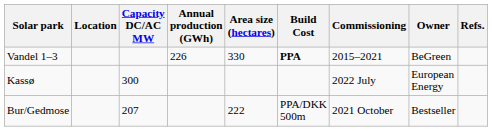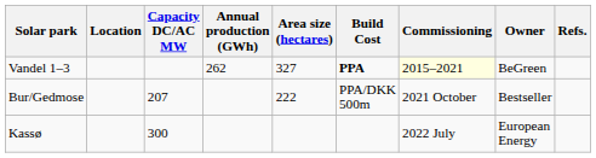Vandel 1–3 | Annual production (GWh): 226 -> 262
Vandel 1–3 | Area size (hectares): 330 -> 327
Vandel 1–3 | Commissioning: no background -> lightyellow background
rows swapped: Kassø <-> Bur/Gedmose
